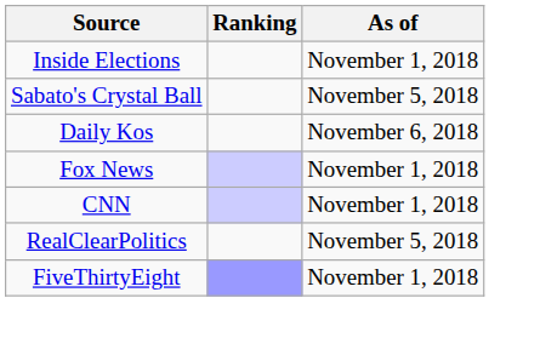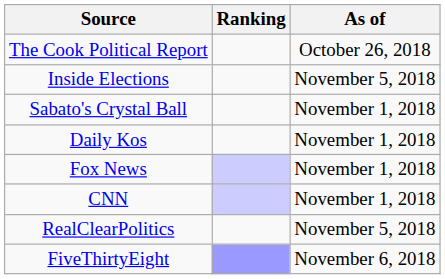+ row: The Cook Political Report | October 26, 2018
Inside Elections | As of: November 1, 2018 -> November 5, 2018
Sabato's Crystal Ball | As of: November 5, 2018 -> November 1, 2018
Daily Kos | As of: November 6, 2018 -> November 1, 2018
FiveThirtyEight | As of: November 1, 2018 -> November 6, 2018
